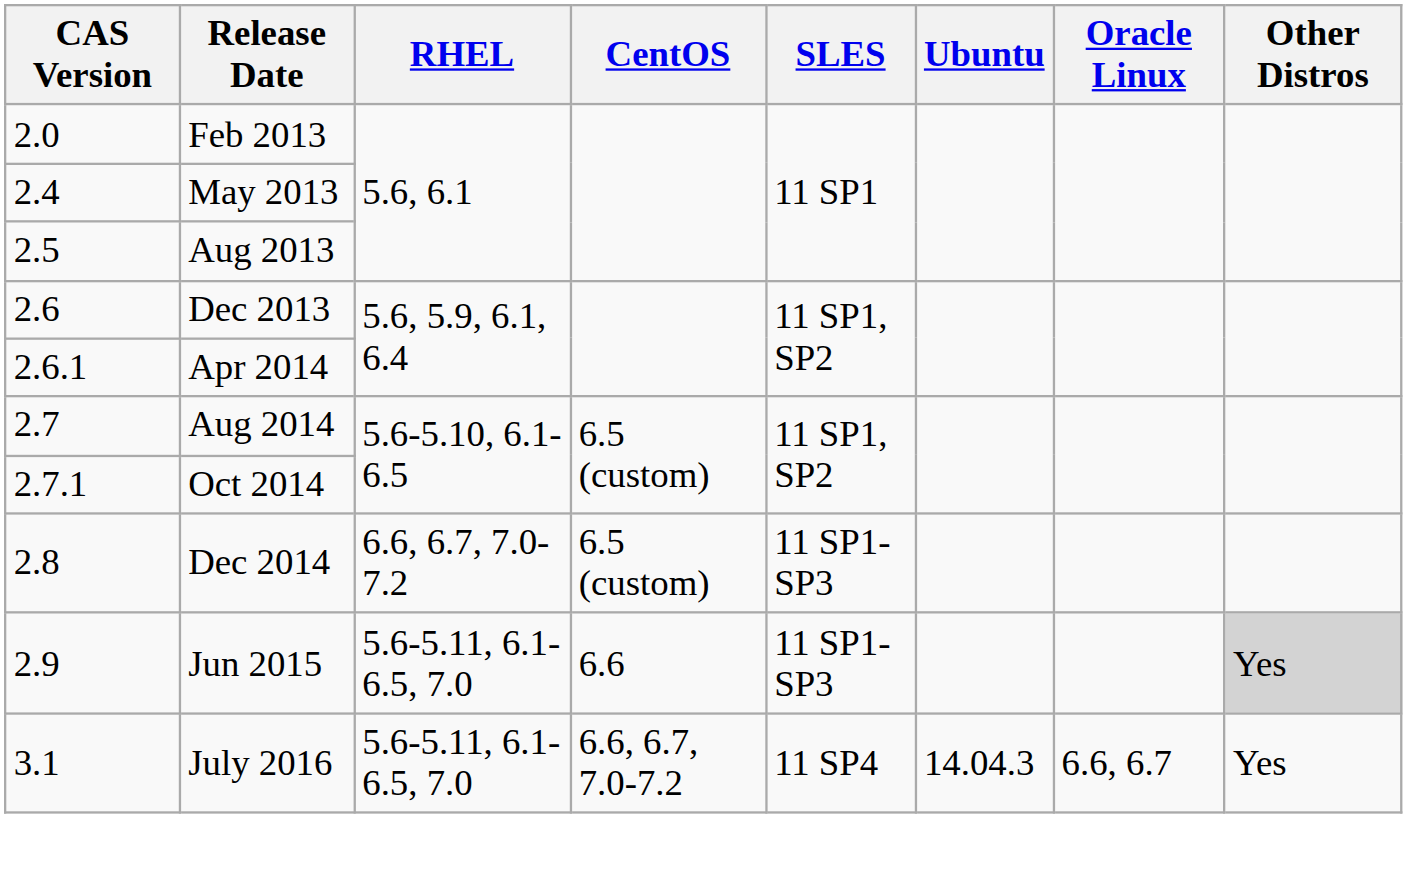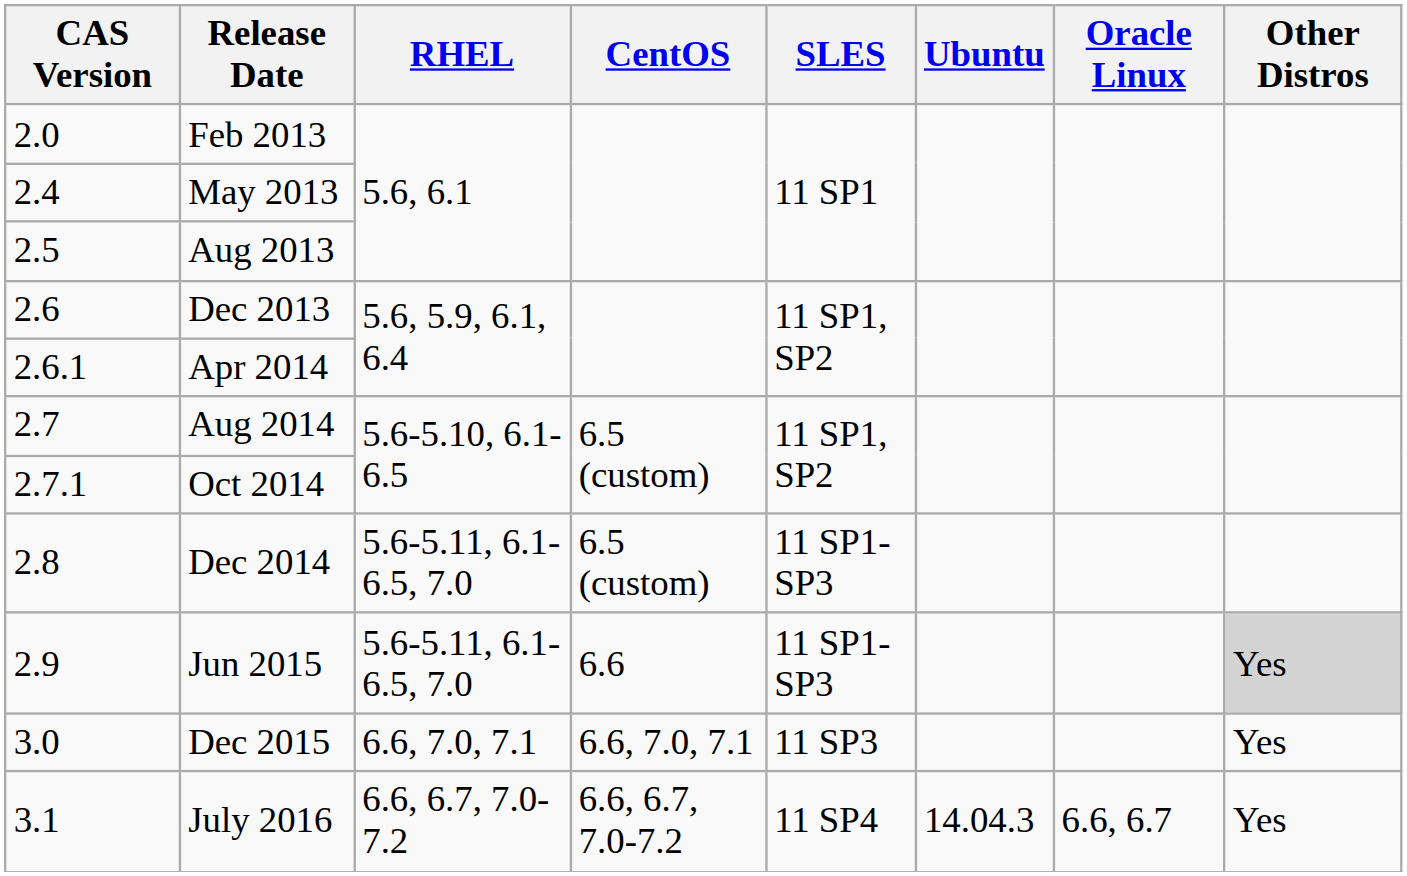Dec 2014 | RHEL: 6.6, 6.7, 7.0-7.2 -> 5.6-5.11, 6.1-6.5, 7.0
+ row: 3.0 | Dec 2015 | 6.6, 7.0, 7.1 | 6.6, 7.0, 7.1 | 11 SP3 | Yes
July 2016 | RHEL: 5.6-5.11, 6.1-6.5, 7.0 -> 6.6, 6.7, 7.0-7.2
